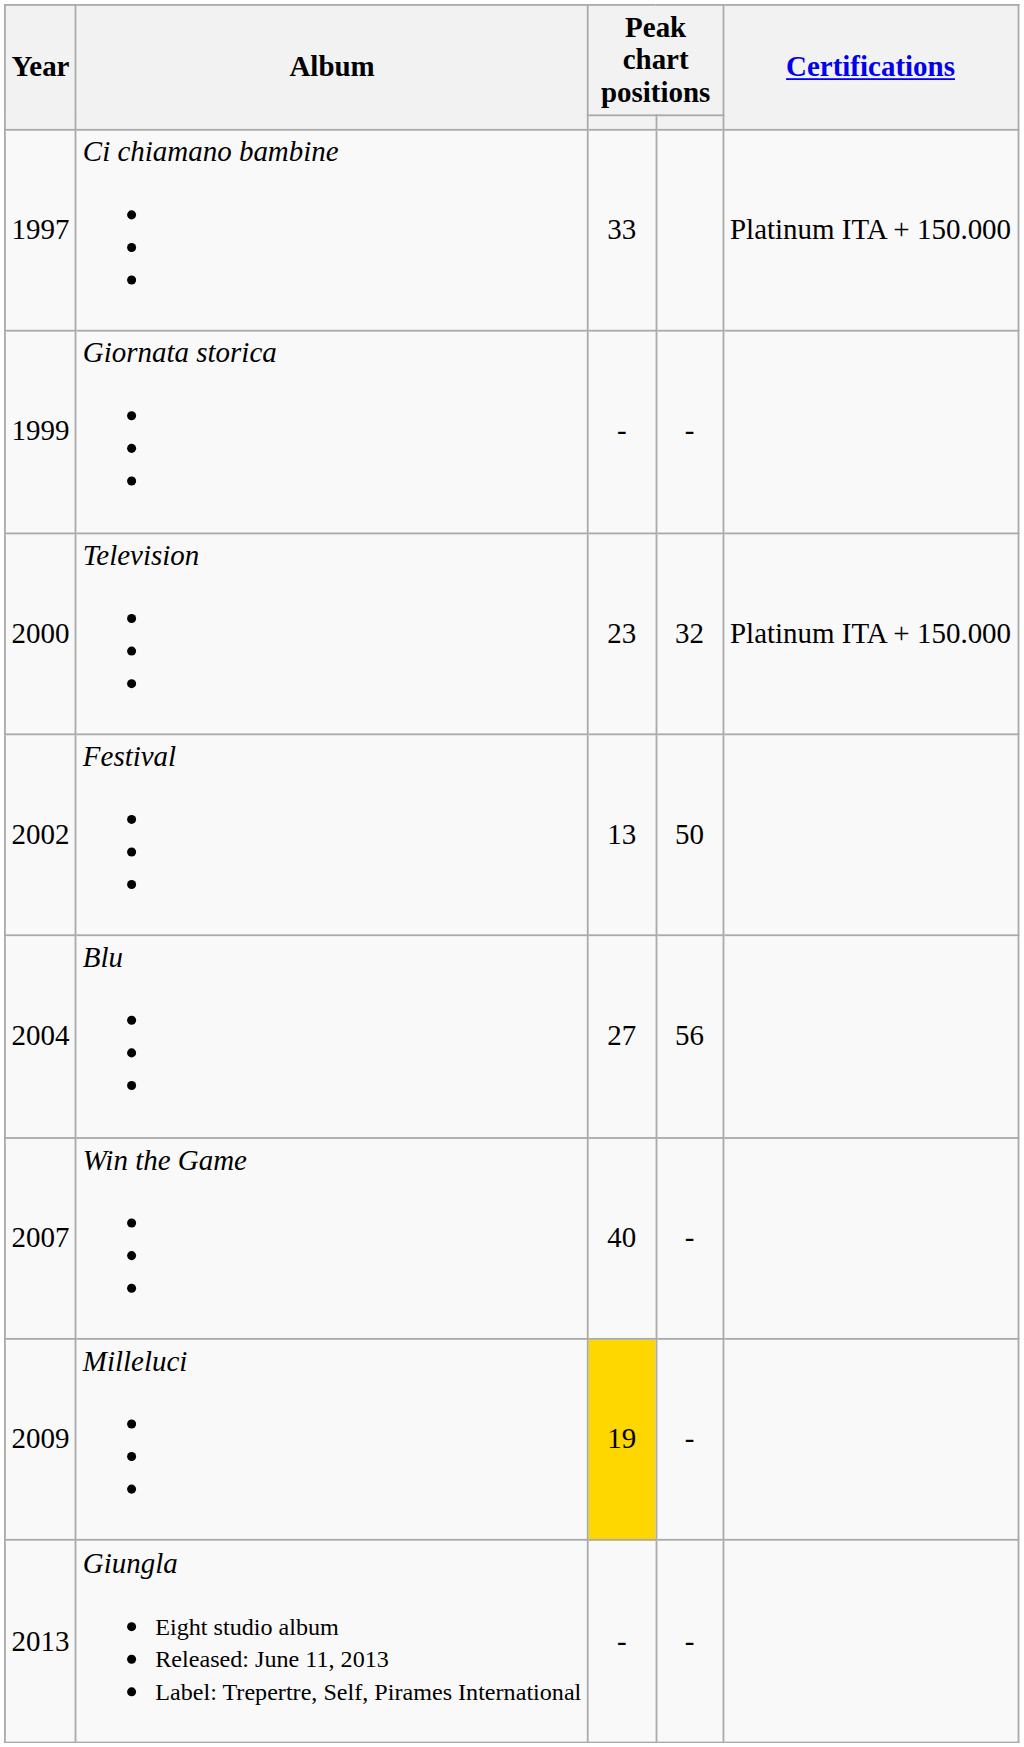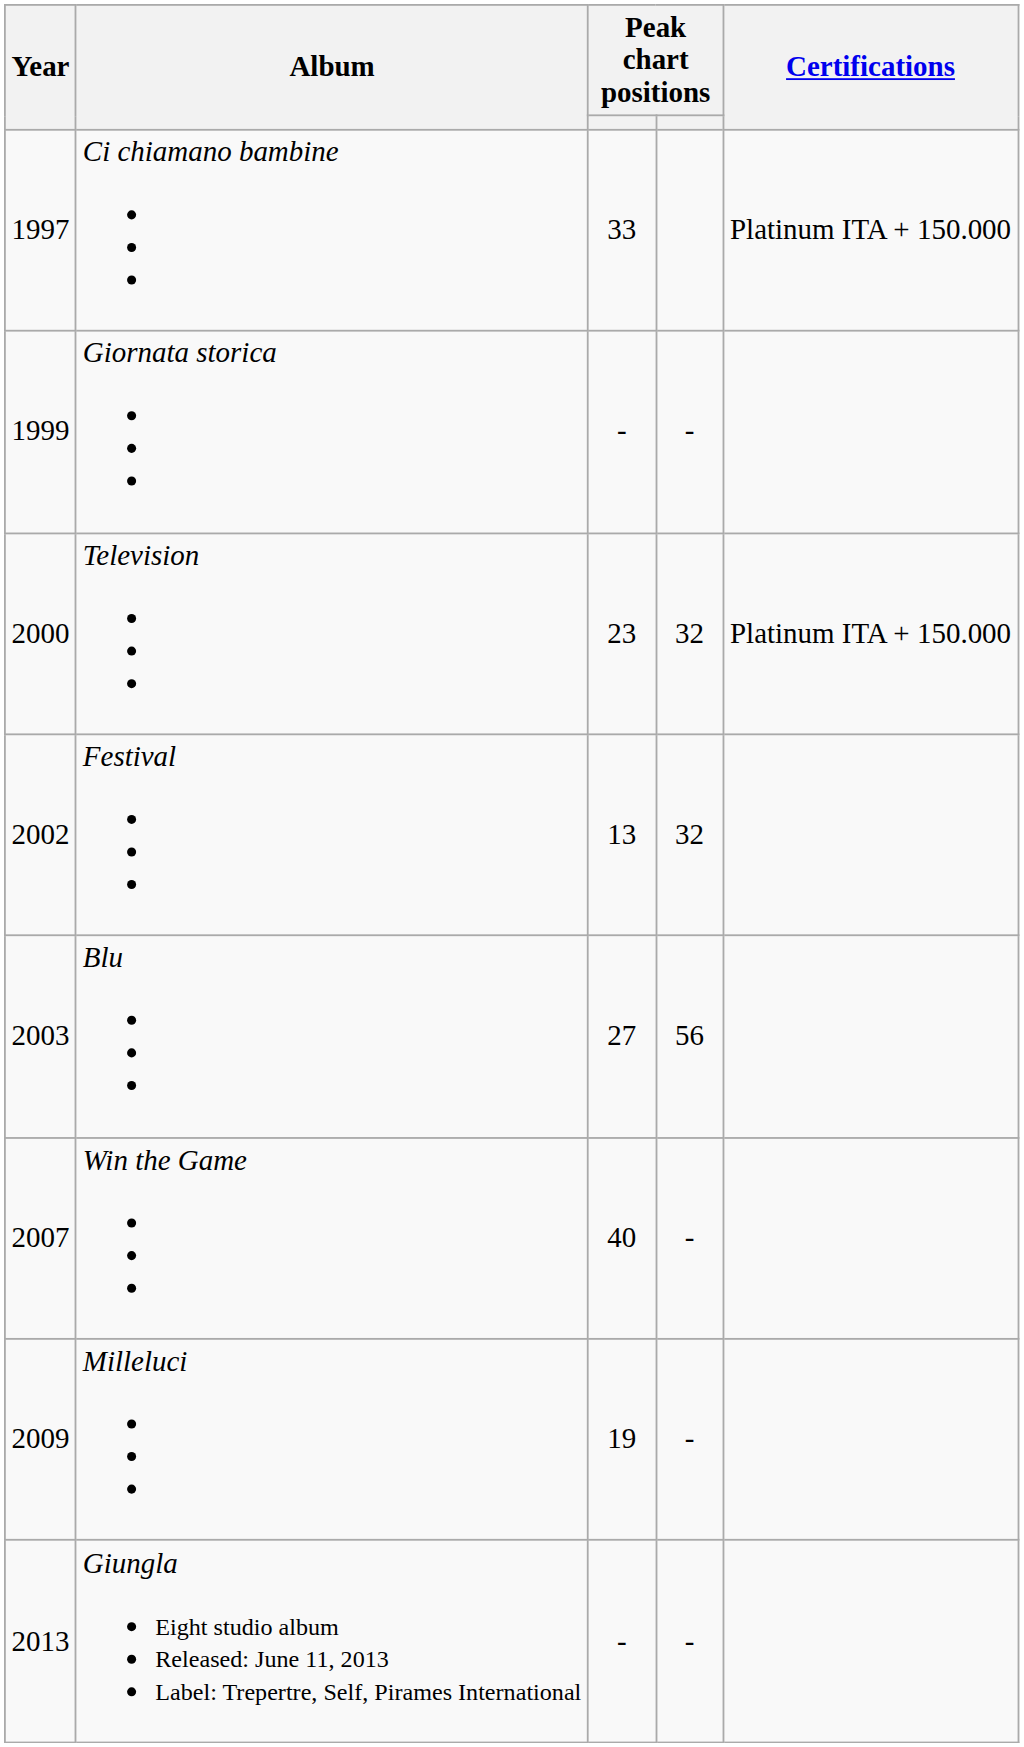Festival | column 4: 50 -> 32
Blu | Year: 2004 -> 2003
Milleluci | column 3: gold background -> no background
